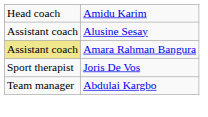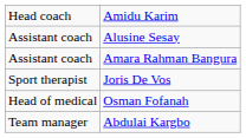Amara Rahman Bangura | column 1: khaki background -> no background
+ row: Head of medical | Osman Fofanah
